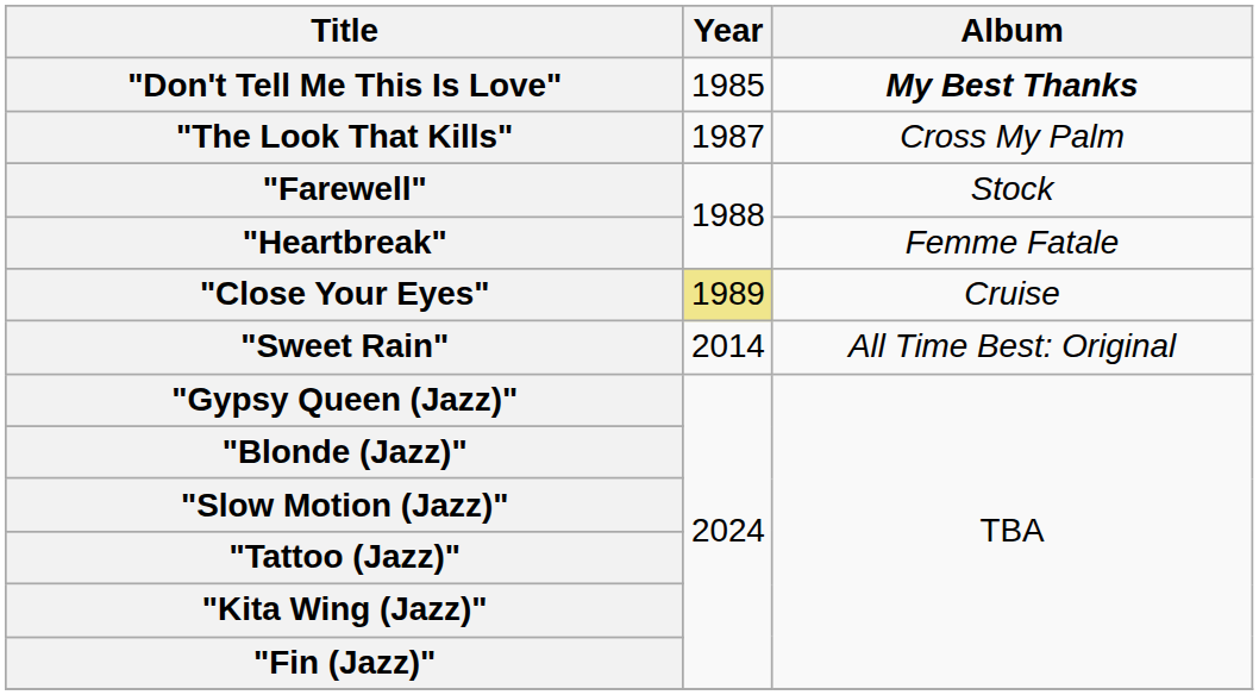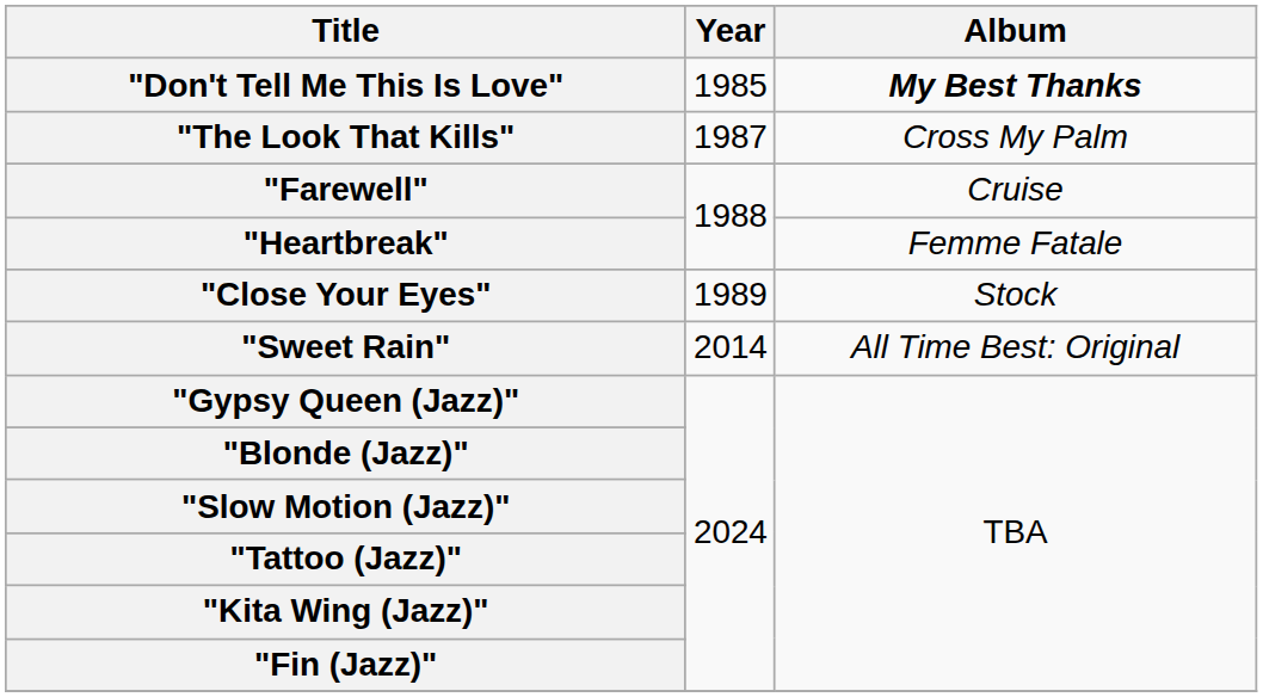"Farewell" | Album: Stock -> Cruise
"Close Your Eyes" | Year: khaki background -> no background
"Close Your Eyes" | Album: Cruise -> Stock
